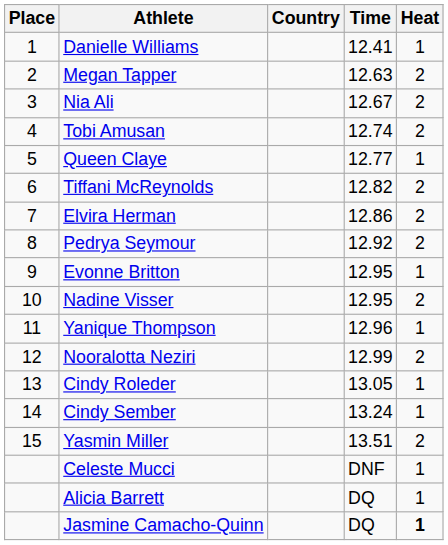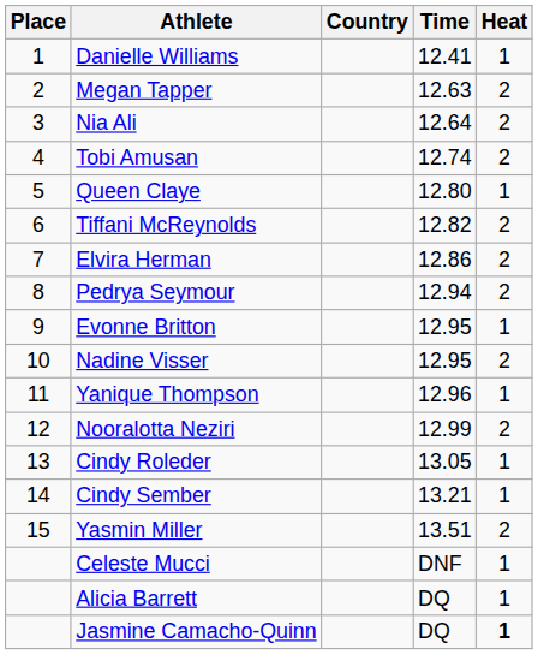Nia Ali | Time: 12.67 -> 12.64
Queen Claye | Time: 12.77 -> 12.80
Pedrya Seymour | Time: 12.92 -> 12.94
Cindy Sember | Time: 13.24 -> 13.21
